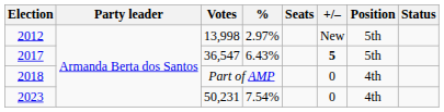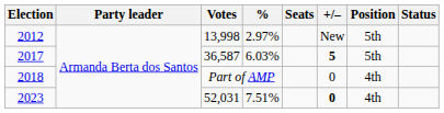2017 | Votes: 36,547 -> 36,587
2017 | %: 6.43% -> 6.03%
2023 | Votes: 50,231 -> 52,031
2023 | %: 7.54% -> 7.51%
2023 | +/–: normal -> bold
